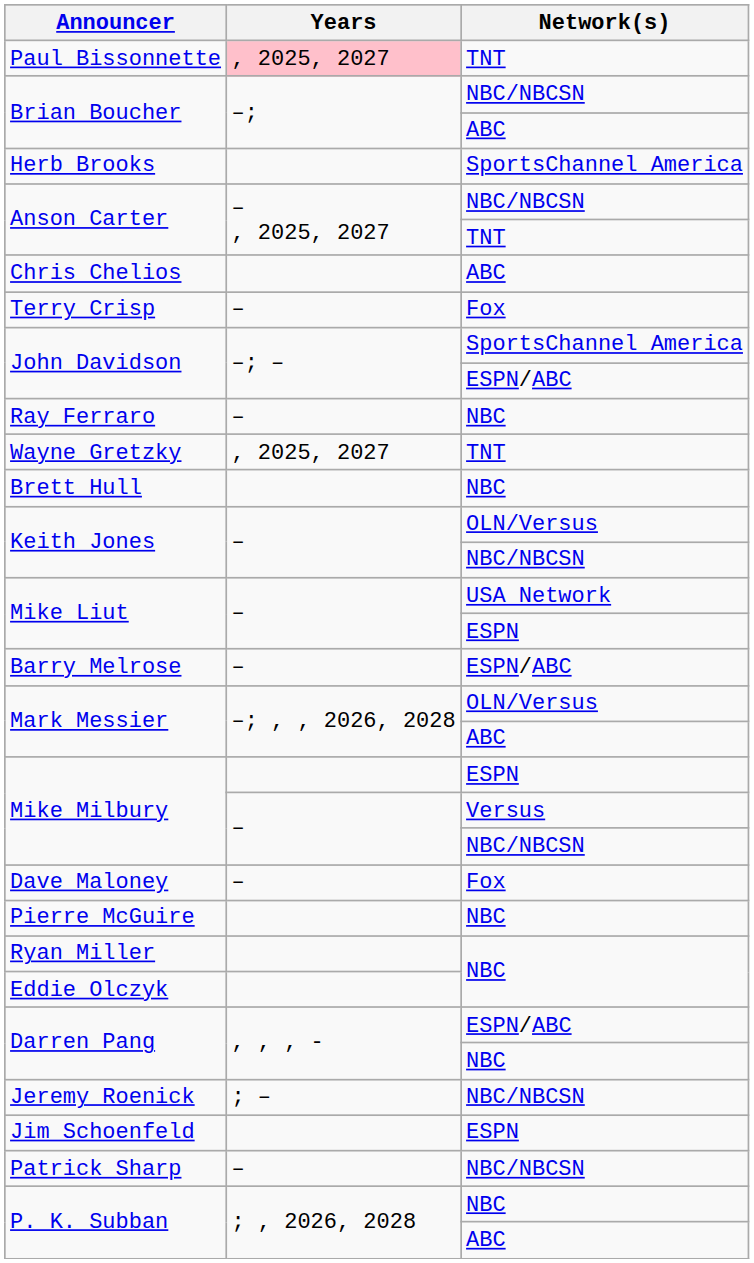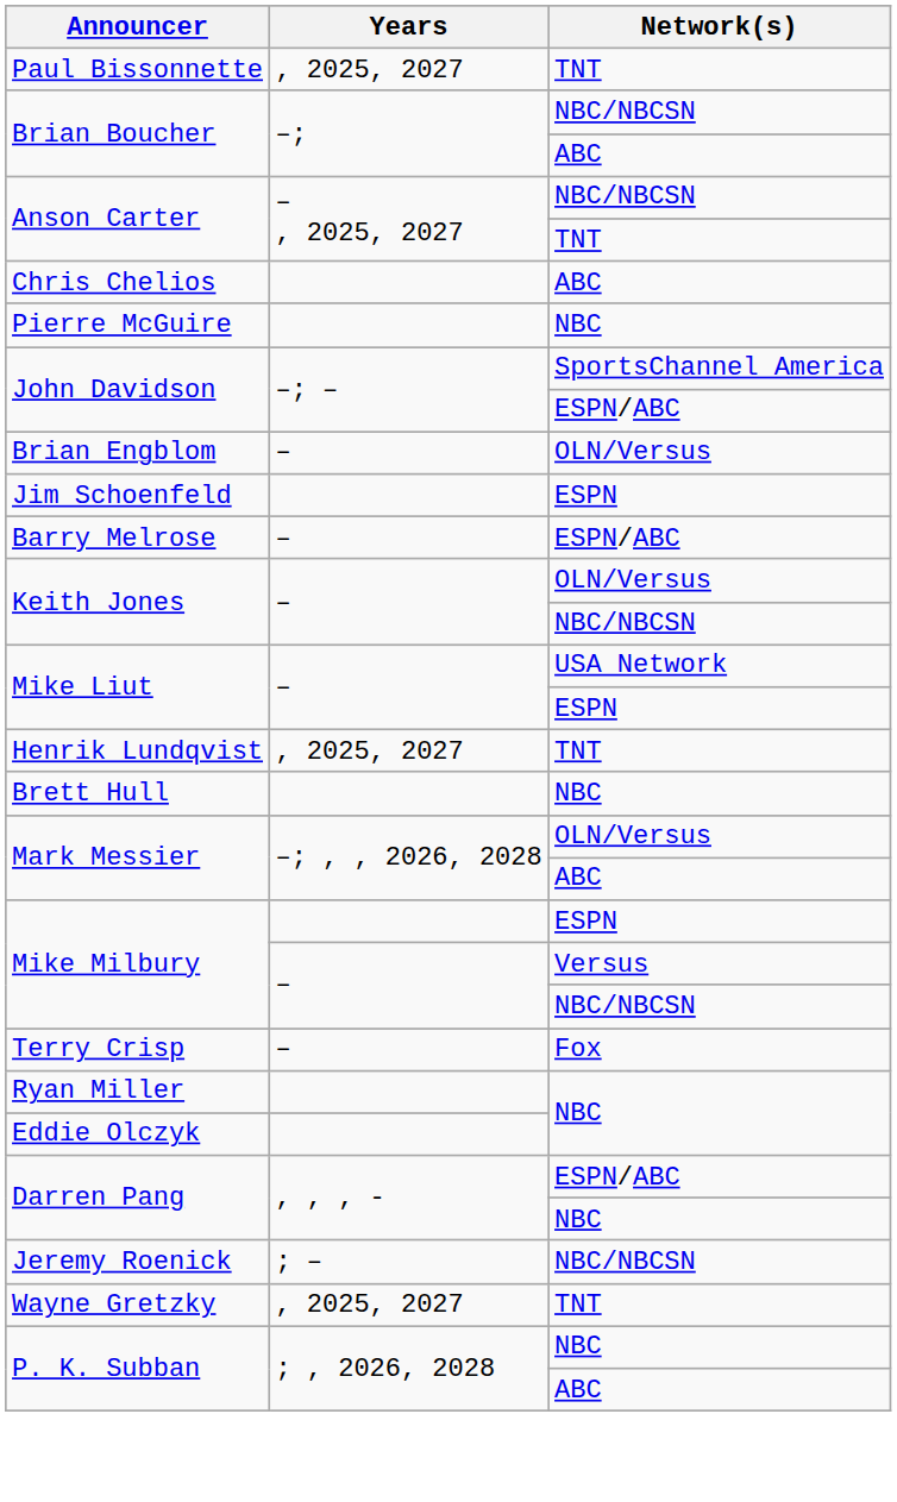Paul Bissonnette | Years: pink background -> no background
- row: Herb Brooks | SportsChannel America
rows swapped: Terry Crisp <-> Pierre McGuire
+ row: Brian Engblom | – | OLN/Versus
- row: Ray Ferraro | – | NBC
rows swapped: Wayne Gretzky <-> Jim Schoenfeld
rows swapped: Brett Hull <-> Barry Melrose
+ row: Henrik Lundqvist | , 2025, 2027 | TNT
- row: Dave Maloney | – | Fox
- row: Patrick Sharp | – | NBC/NBCSN
